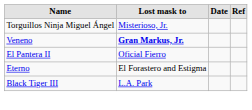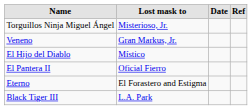Veneno | Lost mask to: bold -> normal
+ row: El Hijo del Diablo | Místico
